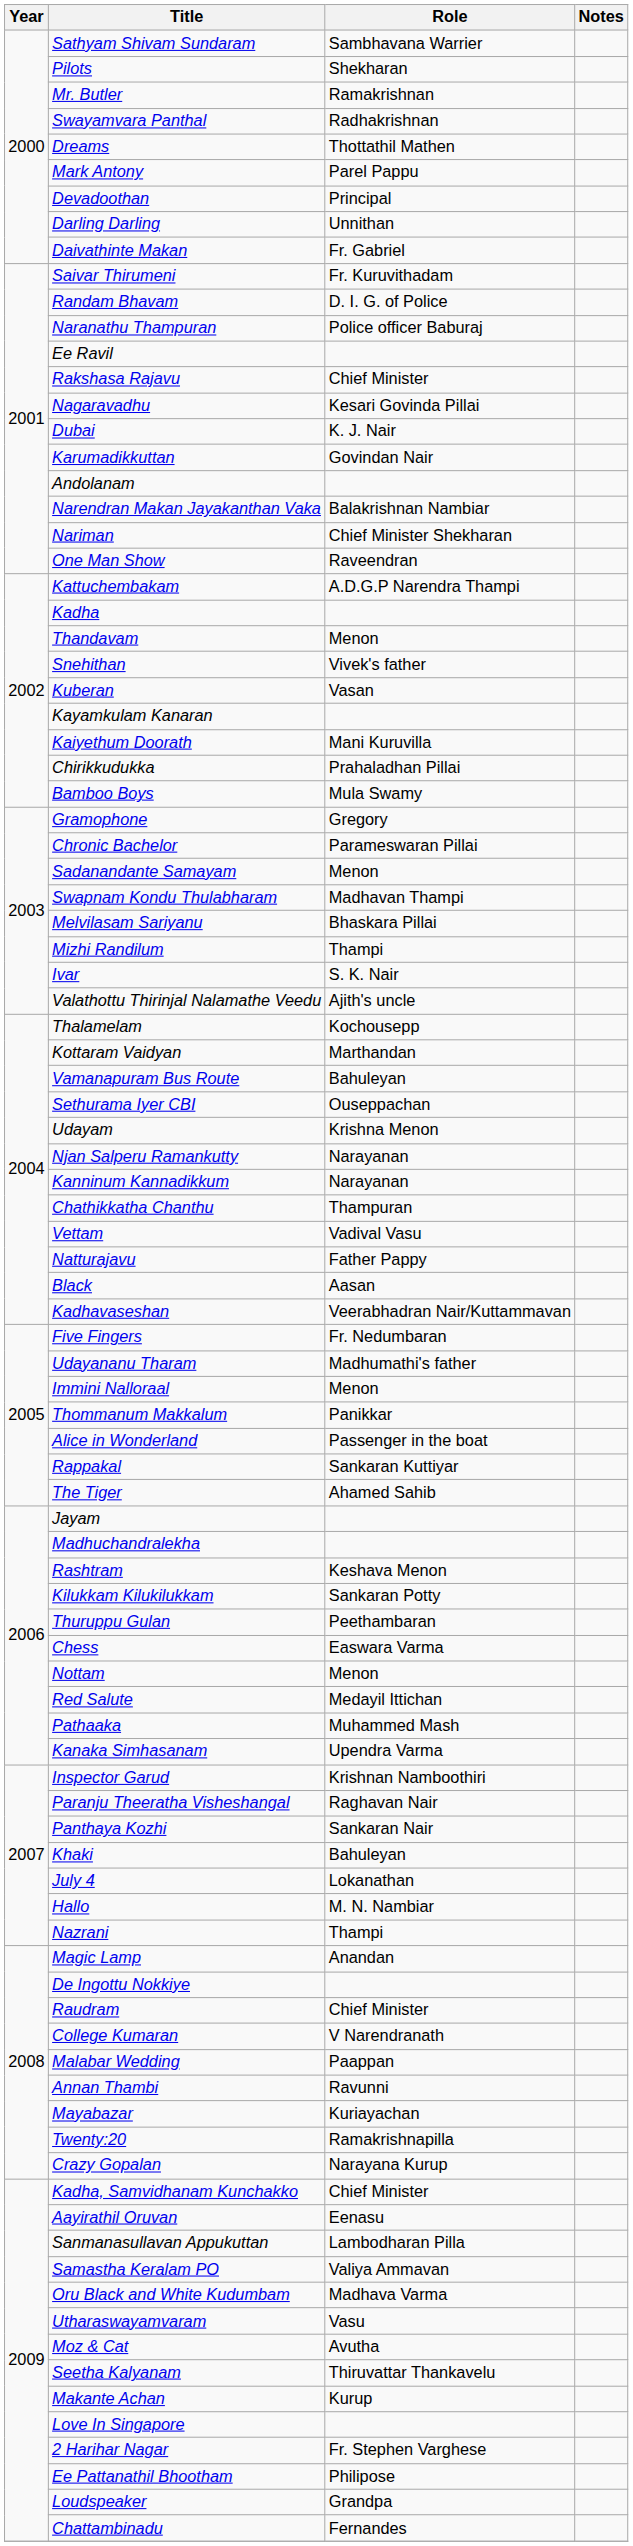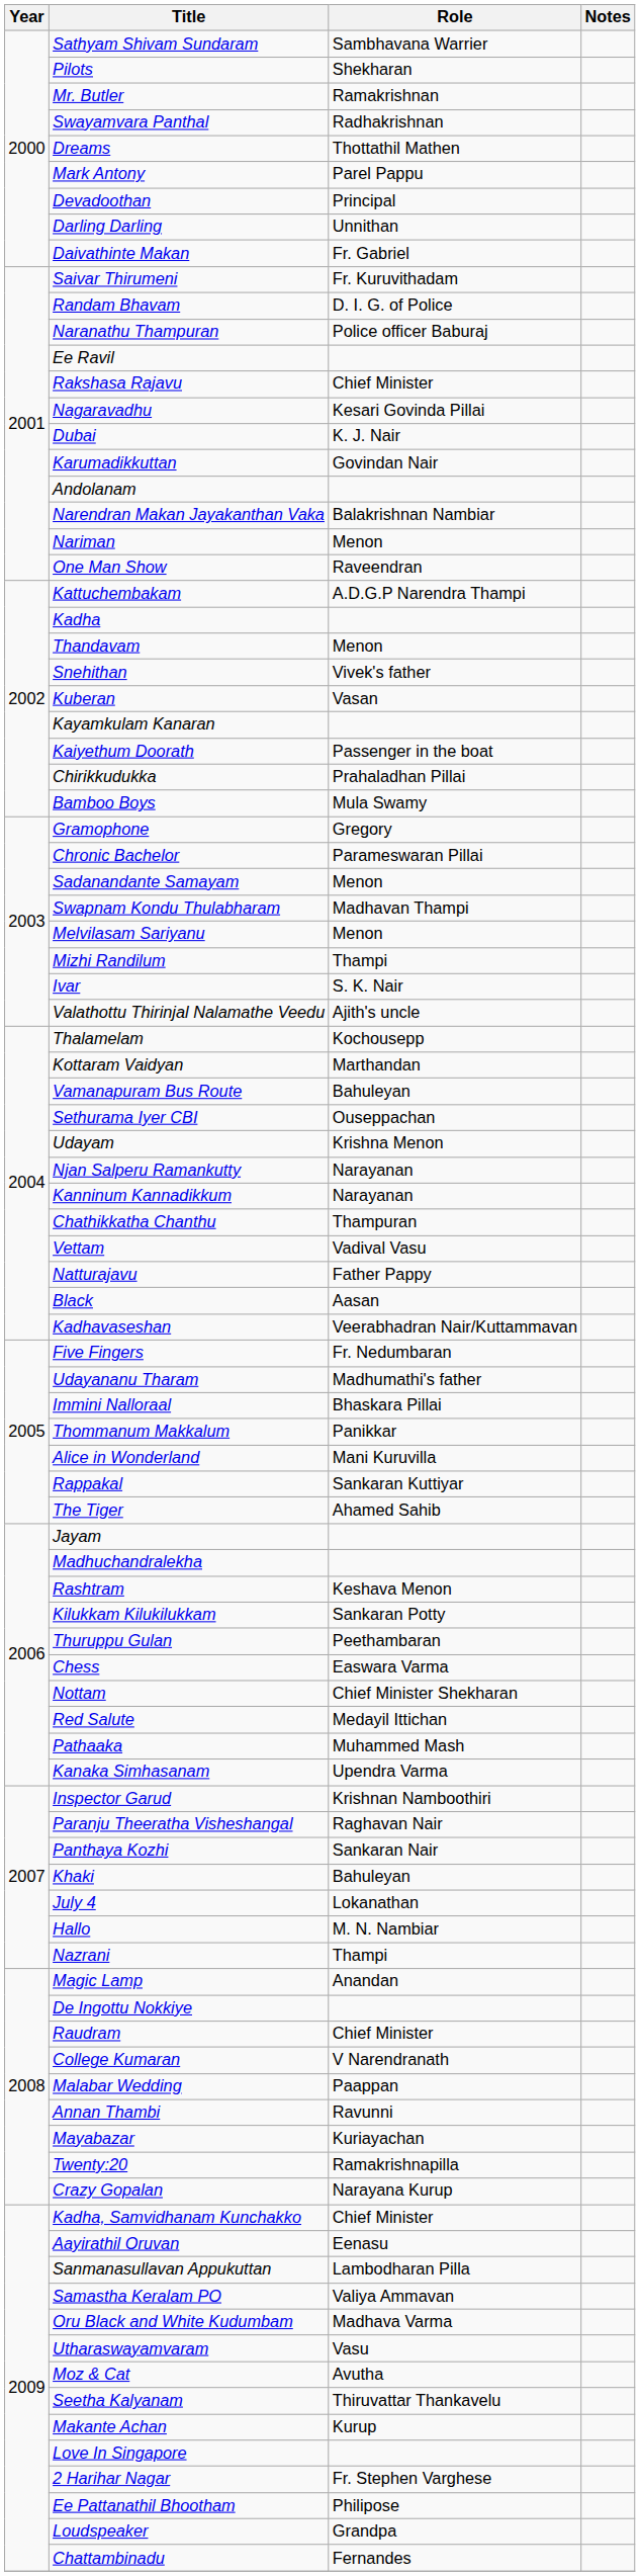Nariman | Role: Chief Minister Shekharan -> Menon
Kaiyethum Doorath | Role: Mani Kuruvilla -> Passenger in the boat
Melvilasam Sariyanu | Role: Bhaskara Pillai -> Menon
Immini Nalloraal | Role: Menon -> Bhaskara Pillai
Alice in Wonderland | Role: Passenger in the boat -> Mani Kuruvilla
Nottam | Role: Menon -> Chief Minister Shekharan
